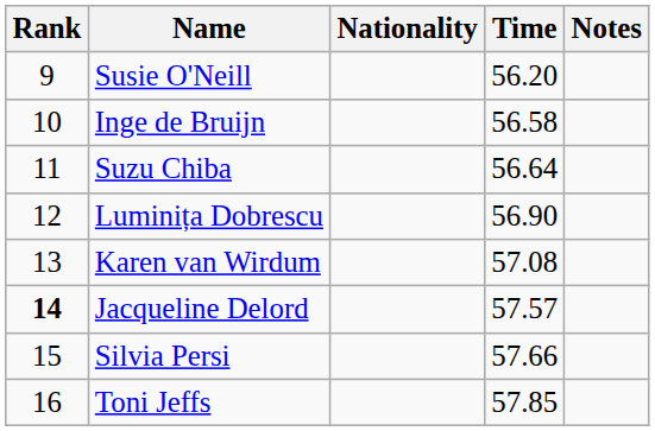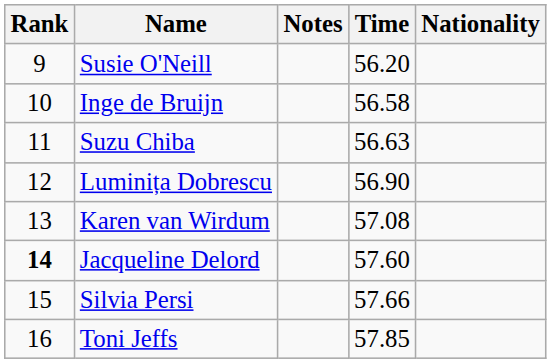columns swapped: Nationality <-> Notes
Suzu Chiba | Time: 56.64 -> 56.63
Jacqueline Delord | Time: 57.57 -> 57.60
